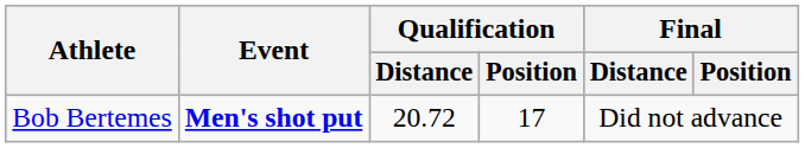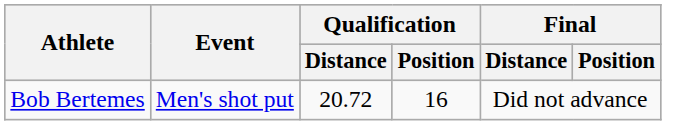Bob Bertemes | Event: bold -> normal
Bob Bertemes | Qualification / Position: 17 -> 16
